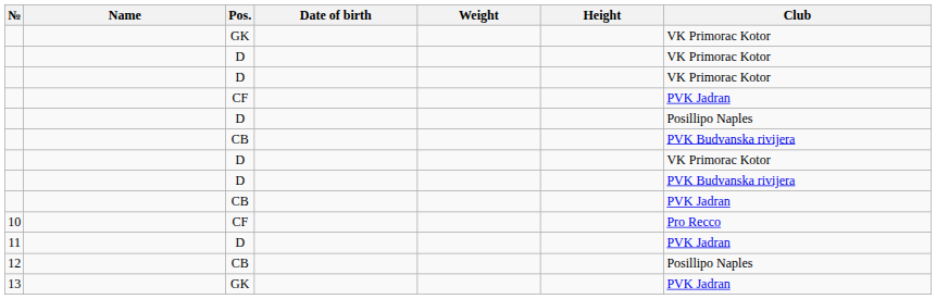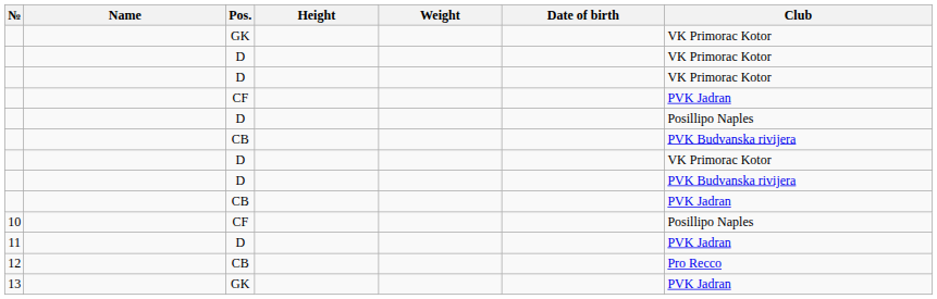columns swapped: Height <-> Date of birth
10 | Club: Pro Recco -> Posillipo Naples
12 | Club: Posillipo Naples -> Pro Recco
